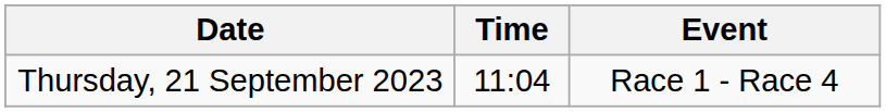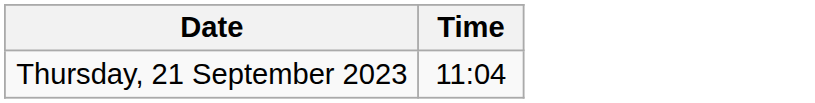- column: Event | Race 1 - Race 4
